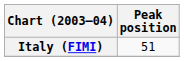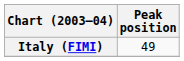Italy (FIMI) | Peak position: 51 -> 49
